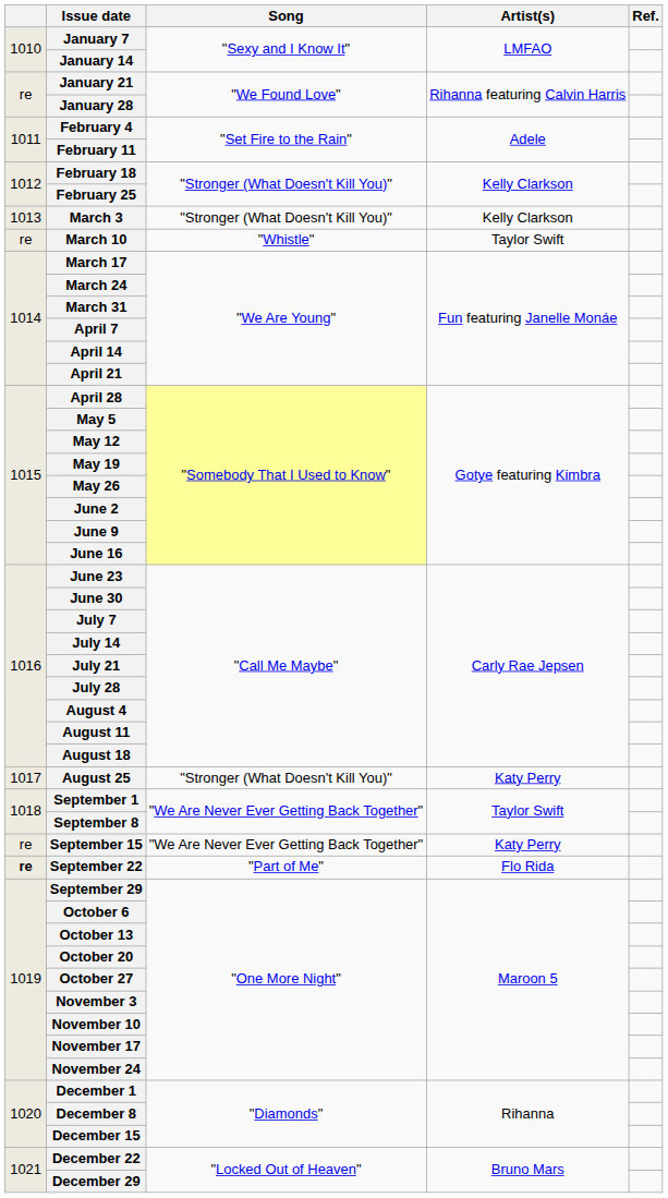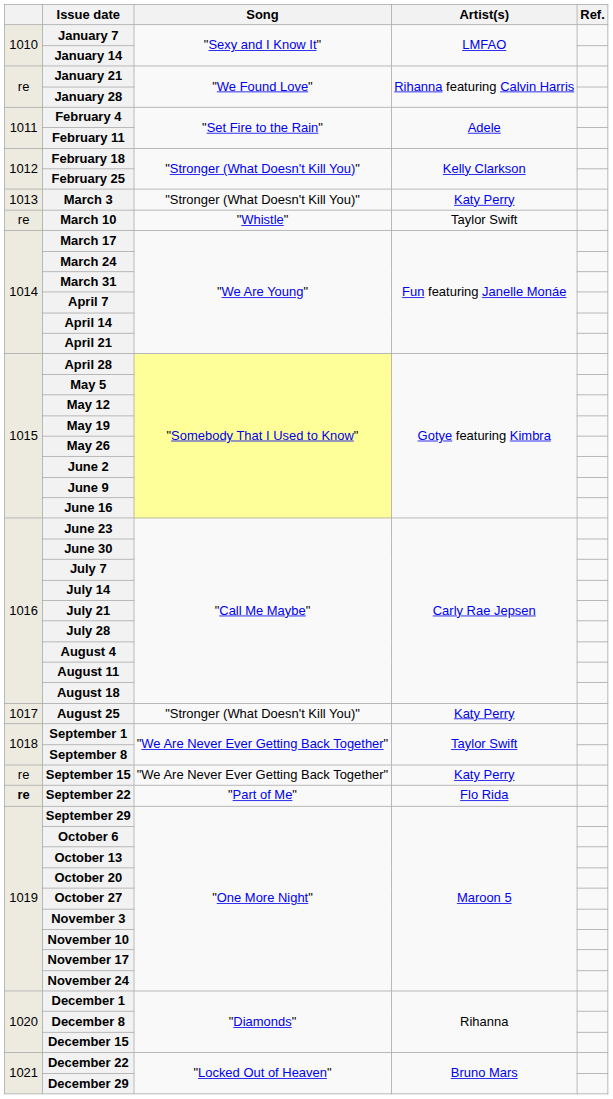March 3 | Artist(s): Kelly Clarkson -> Katy Perry
